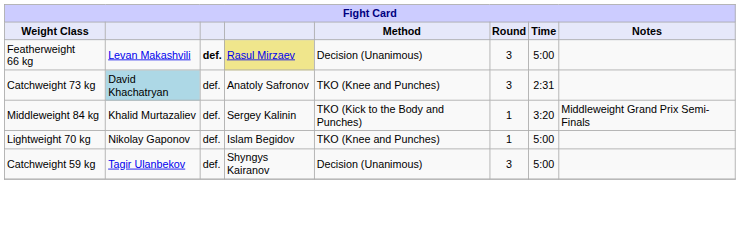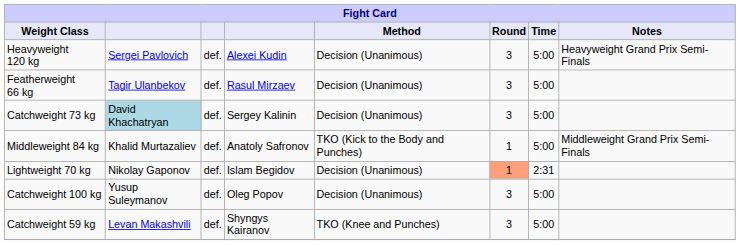+ row: Heavyweight 120 kg | Sergei Pavlovich | def. | Alexei Kudin | Decision (Unanimous) | 3 | 5:00 | Heavyweight Grand Prix Semi-Finals
Featherweight 66 kg | column 2: Levan Makashvili -> Tagir Ulanbekov
Featherweight 66 kg | column 3: bold -> normal
Featherweight 66 kg | column 4: khaki background -> no background
Catchweight 73 kg | column 4: Anatoly Safronov -> Sergey Kalinin
Catchweight 73 kg | Method: TKO (Knee and Punches) -> Decision (Unanimous)
Catchweight 73 kg | Time: 2:31 -> 5:00
Middleweight 84 kg | column 4: Sergey Kalinin -> Anatoly Safronov
Middleweight 84 kg | Time: 3:20 -> 5:00
Lightweight 70 kg | Method: TKO (Knee and Punches) -> Decision (Unanimous)
Lightweight 70 kg | Round: no background -> lightsalmon background
Lightweight 70 kg | Time: 5:00 -> 2:31
+ row: Catchweight 100 kg | Yusup Suleymanov | def. | Oleg Popov | Decision (Unanimous) | 3 | 5:00
Catchweight 59 kg | column 2: Tagir Ulanbekov -> Levan Makashvili
Catchweight 59 kg | Method: Decision (Unanimous) -> TKO (Knee and Punches)
